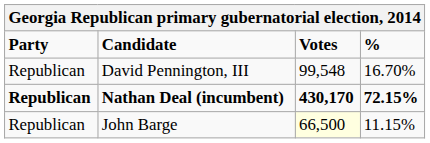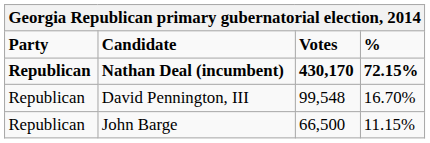rows swapped: Nathan Deal (incumbent) <-> David Pennington, III
John Barge | Votes: lightyellow background -> no background
